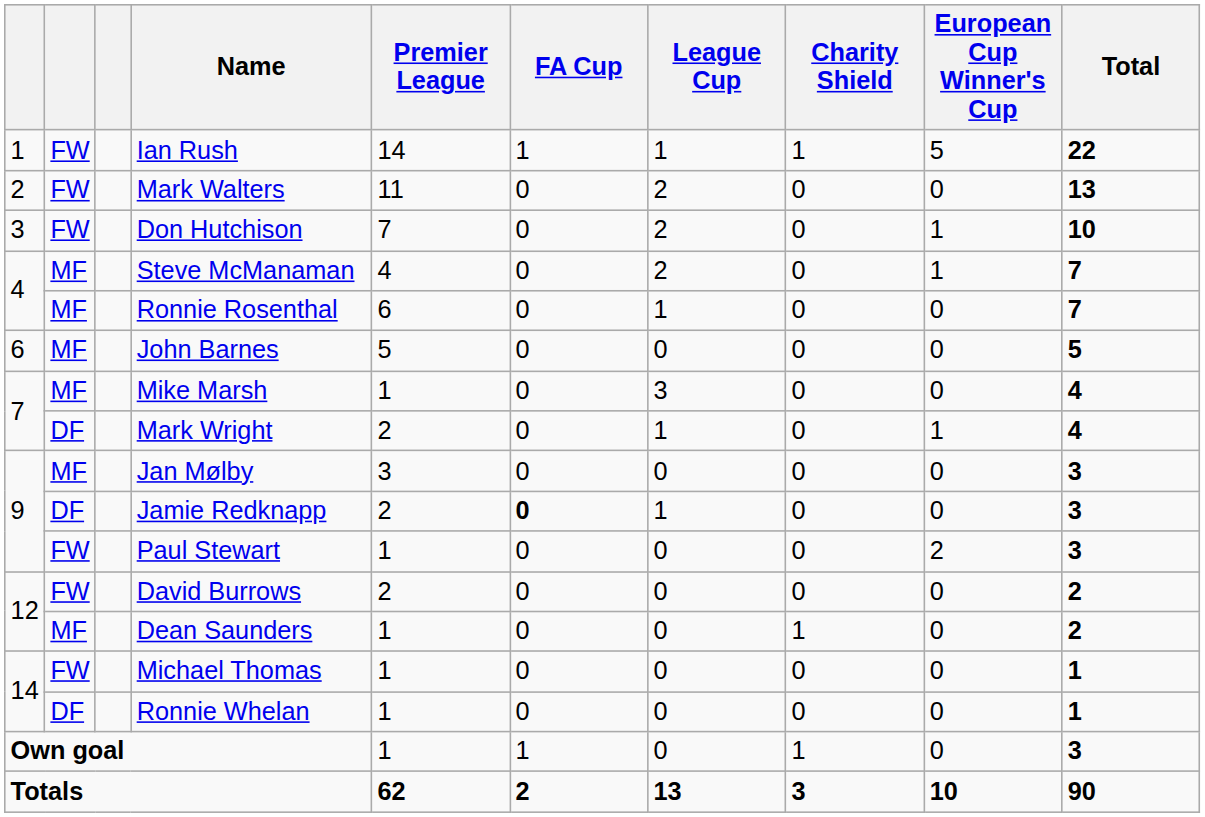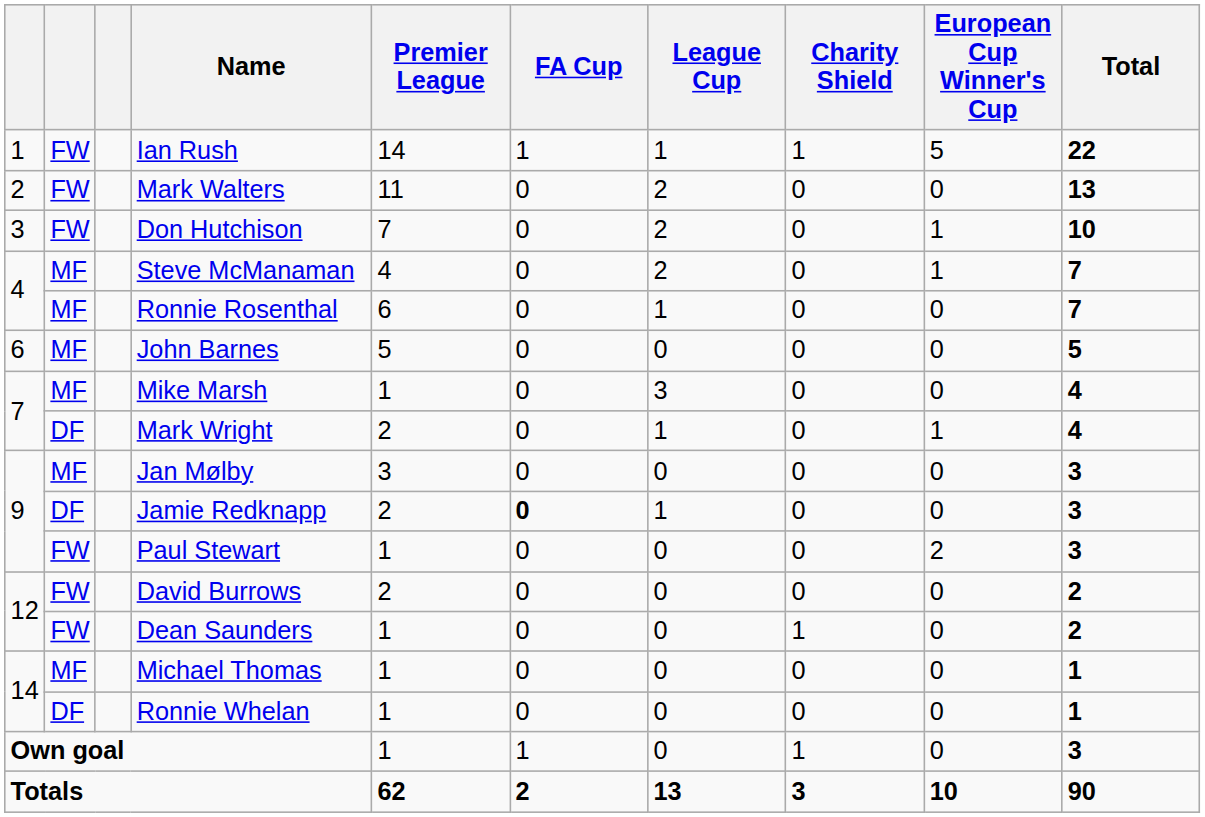Dean Saunders | column 2: MF -> FW
Michael Thomas | column 2: FW -> MF
